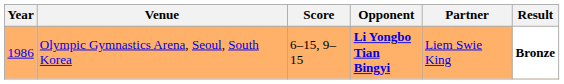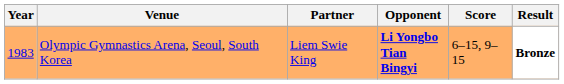columns swapped: Partner <-> Score
Olympic Gymnastics Arena, Seoul, South Korea | Year: 1986 -> 1983
